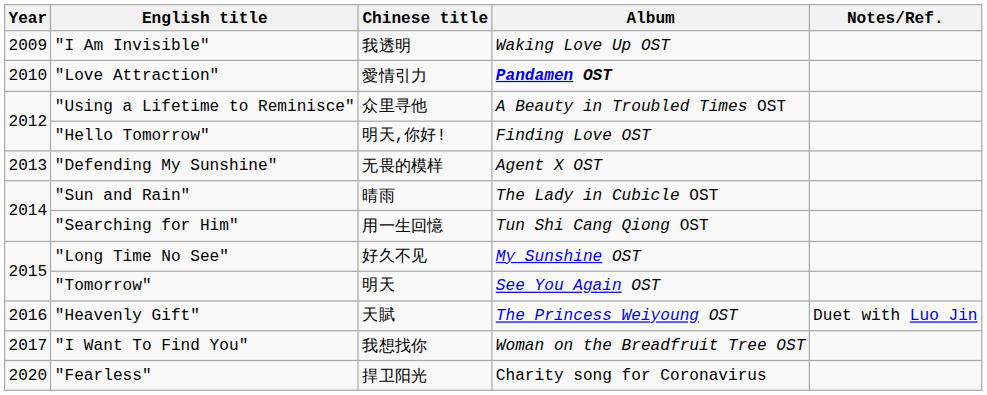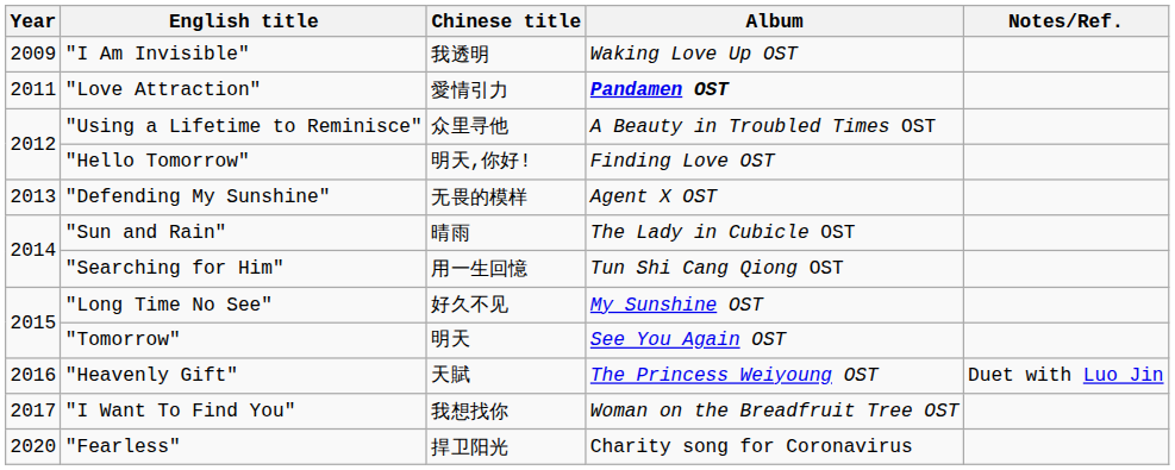"Love Attraction" | Year: 2010 -> 2011
